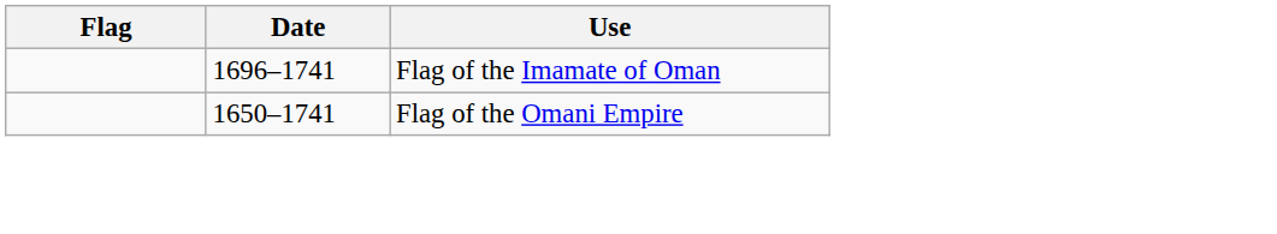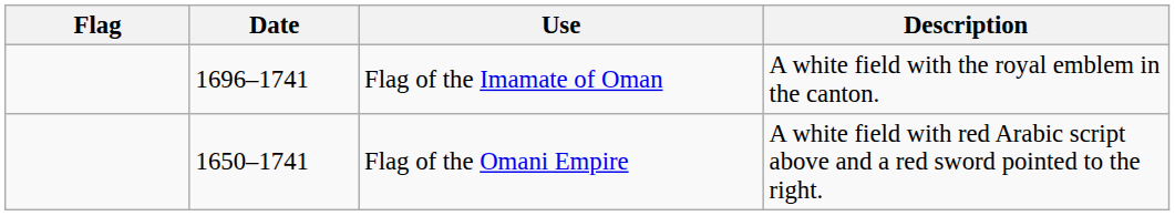+ column: Description | A white field with the royal emblem in the canton. | A white field with red Arabic script above and a red sword pointed to the right.
